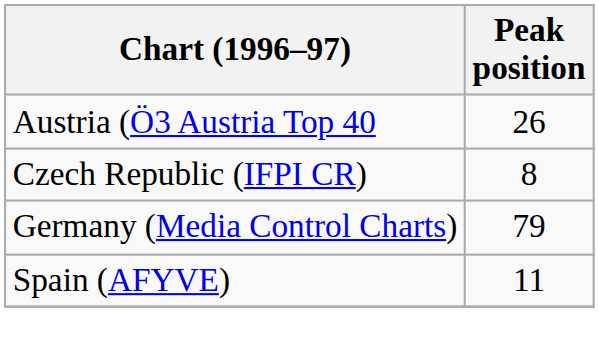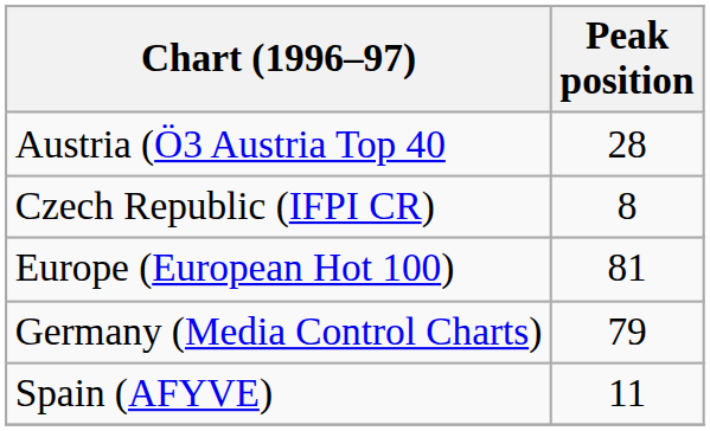Austria (Ö3 Austria Top 40 | Peak position: 26 -> 28
+ row: Europe (European Hot 100) | 81
